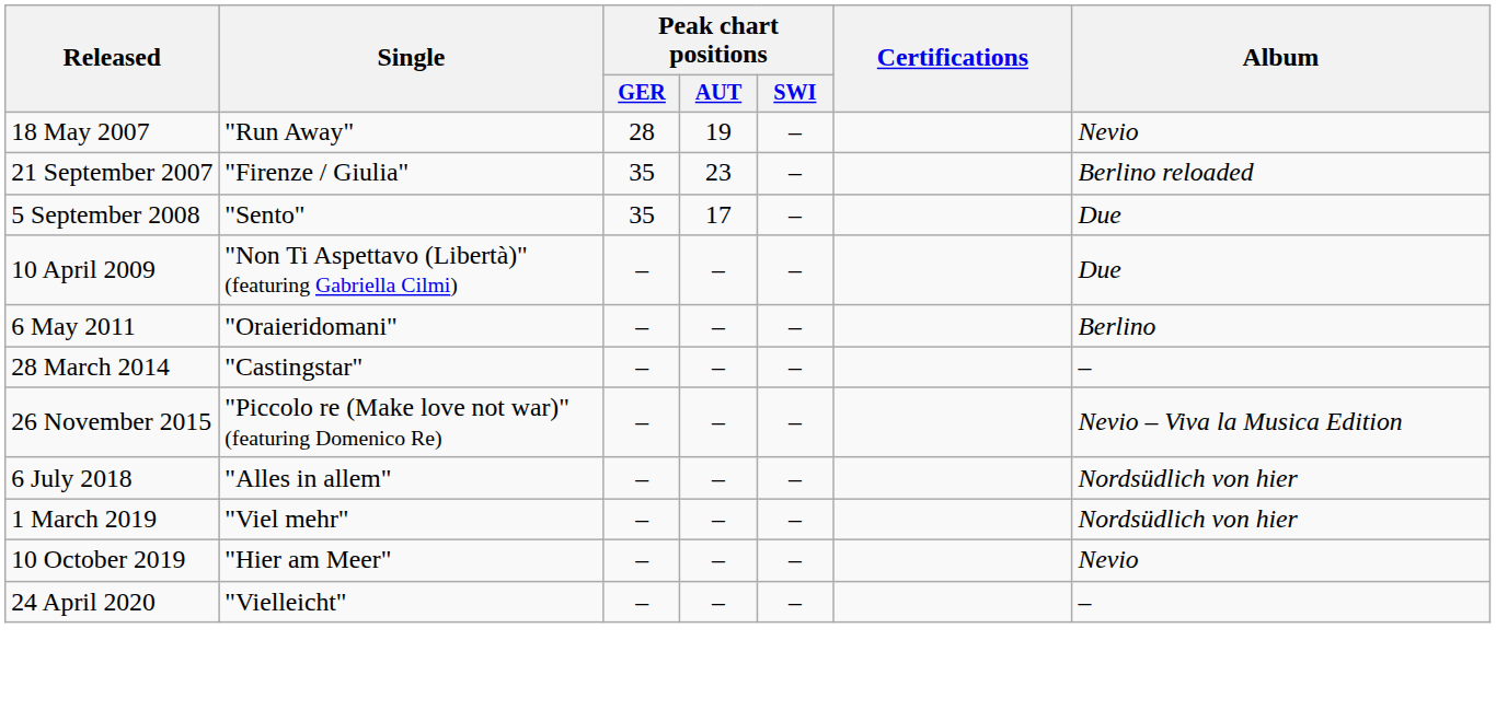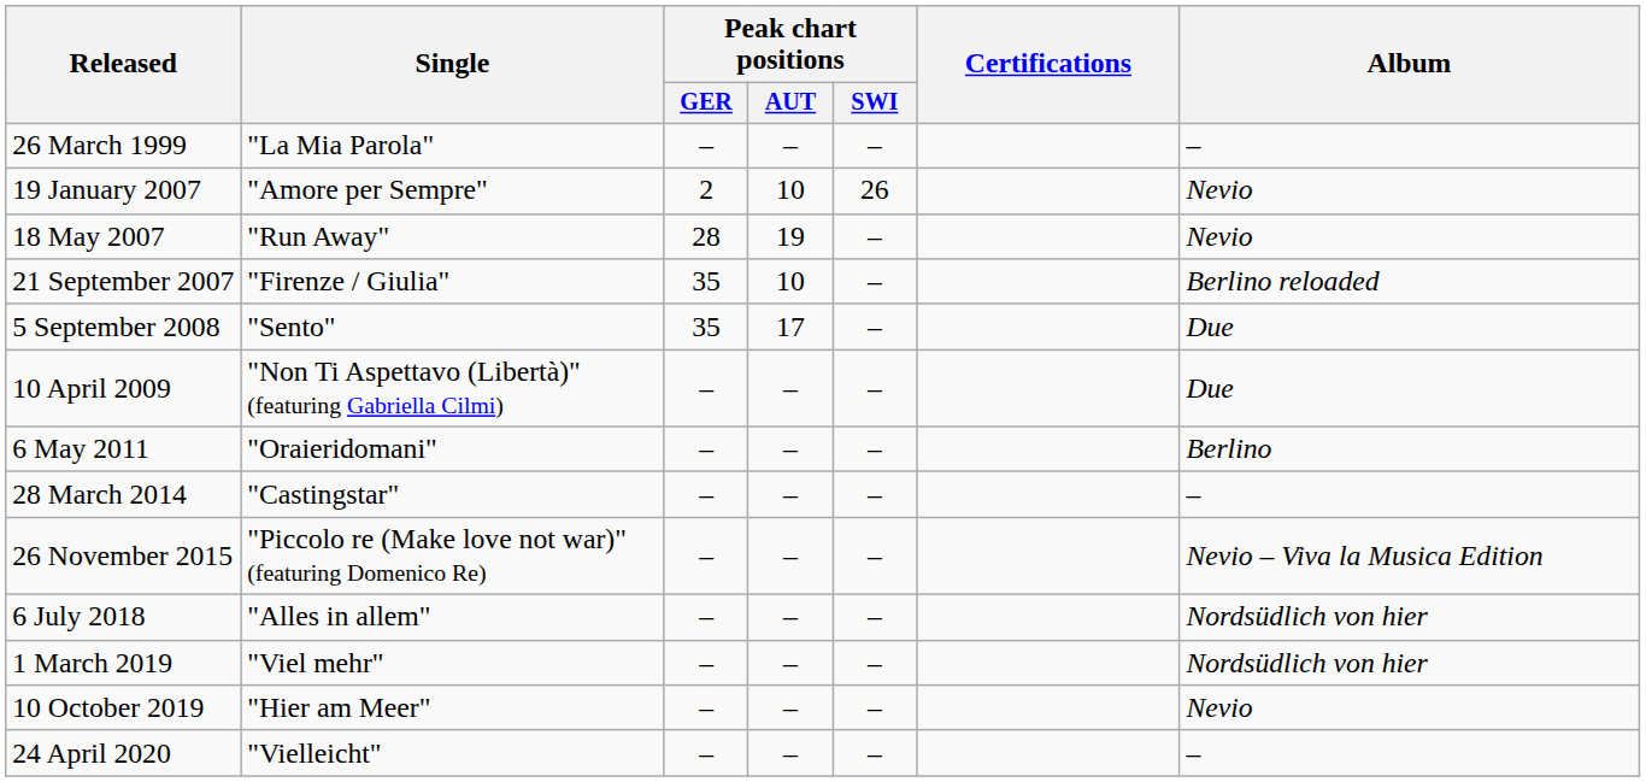+ row: 26 March 1999 | "La Mia Parola" | – | – | – | –
+ row: 19 January 2007 | "Amore per Sempre" | 2 | 10 | 26 | Nevio
21 September 2007 | Peak chart positions / AUT: 23 -> 10
